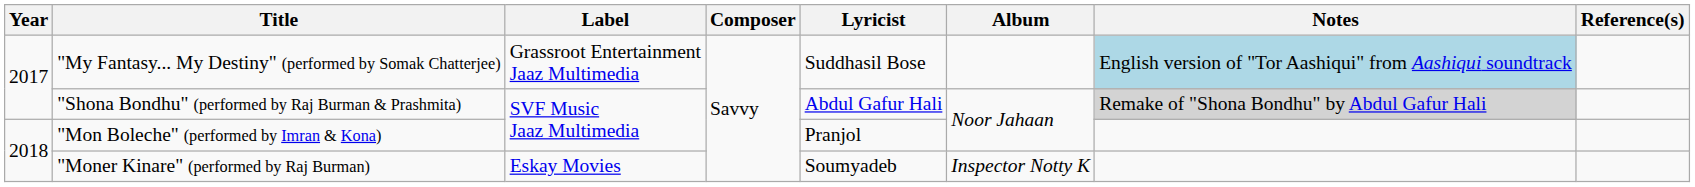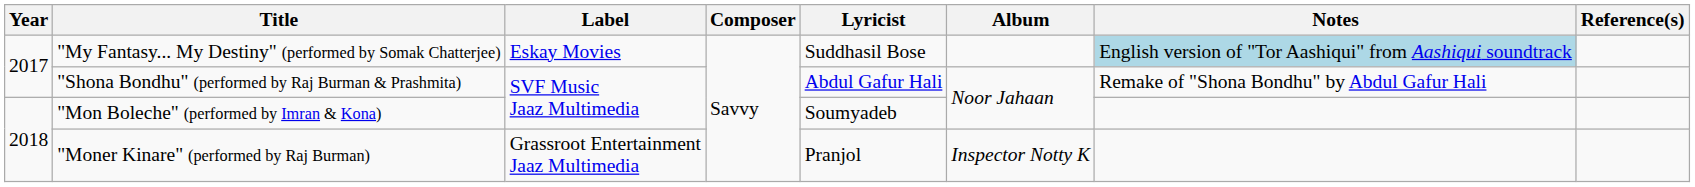"My Fantasy... My Destiny" (performed by Somak Chatterjee) | Label: Grassroot Entertainment Jaaz Multimedia -> Eskay Movies
"Shona Bondhu" (performed by Raj Burman & Prashmita) | Notes: lightgrey background -> no background
"Mon Boleche" (performed by Imran & Kona) | Lyricist: Pranjol -> Soumyadeb
"Moner Kinare" (performed by Raj Burman) | Label: Eskay Movies -> Grassroot Entertainment Jaaz Multimedia
"Moner Kinare" (performed by Raj Burman) | Lyricist: Soumyadeb -> Pranjol
